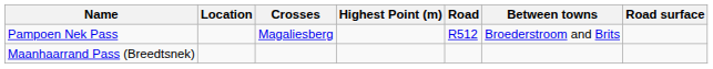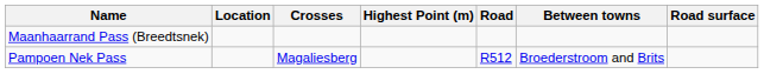rows swapped: Maanhaarrand Pass (Breedtsnek) <-> Pampoen Nek Pass
